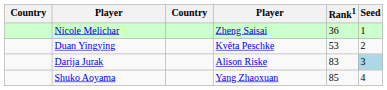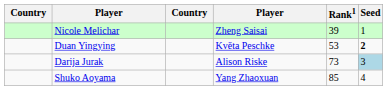Nicole Melichar | Rank1: 36 -> 39
Duan Yingying | Seed: normal -> bold
Darija Jurak | Rank1: 83 -> 73
